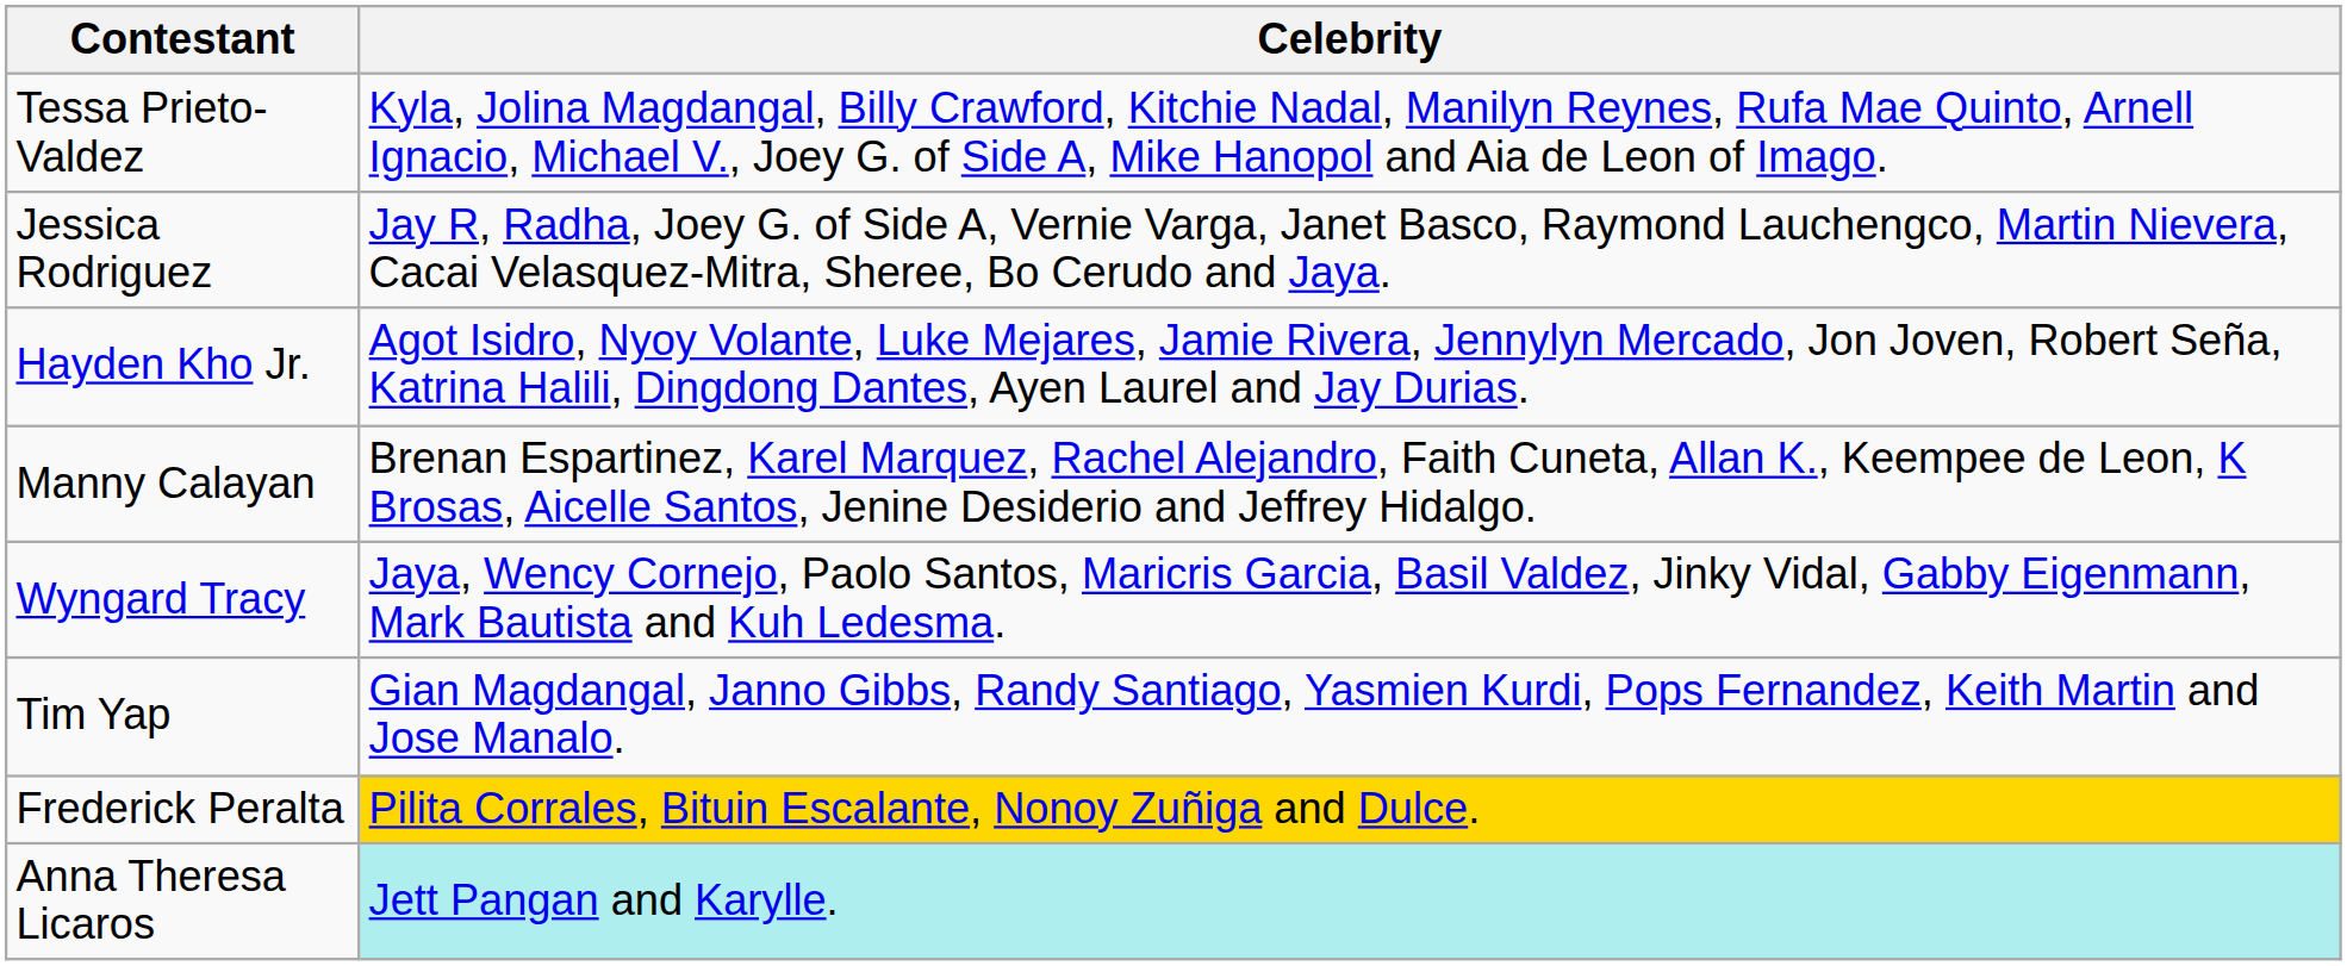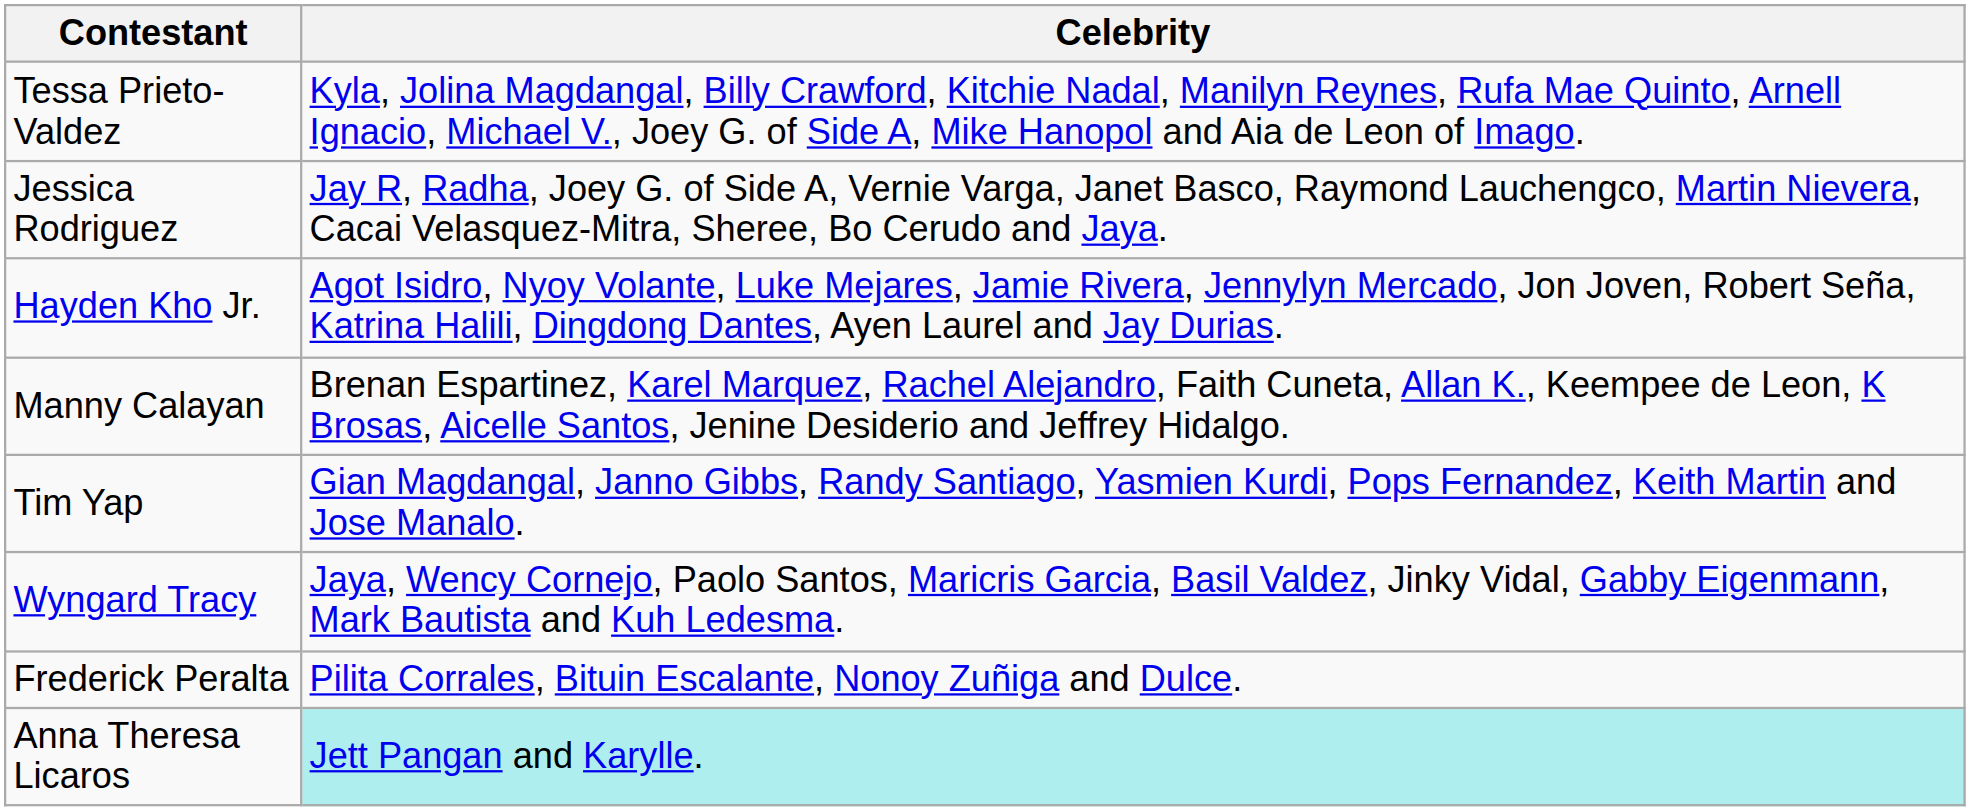rows swapped: Wyngard Tracy <-> Tim Yap
Frederick Peralta | Celebrity: gold background -> no background
